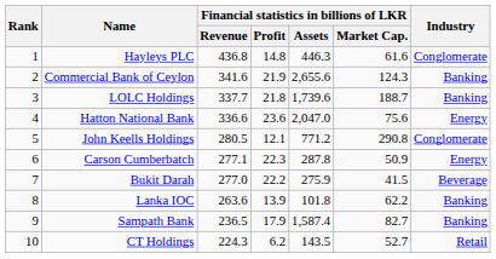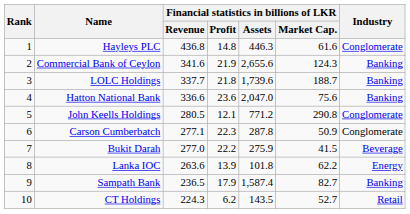Hatton National Bank | Industry: Energy -> Banking
Carson Cumberbatch | Industry: Energy -> Conglomerate
Lanka IOC | Industry: Banking -> Energy
